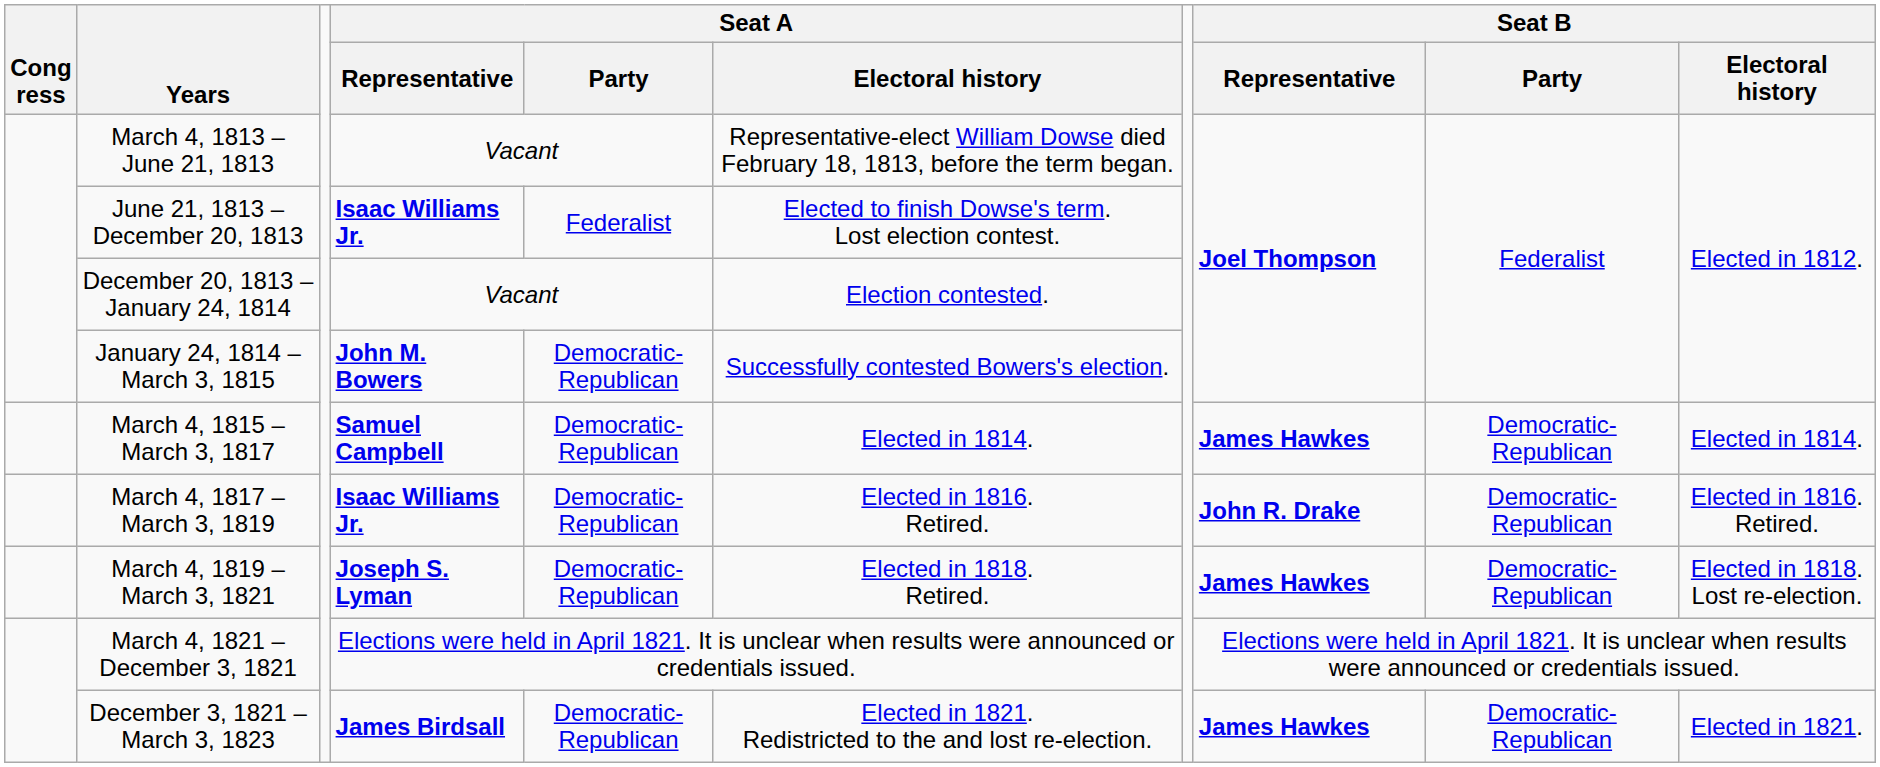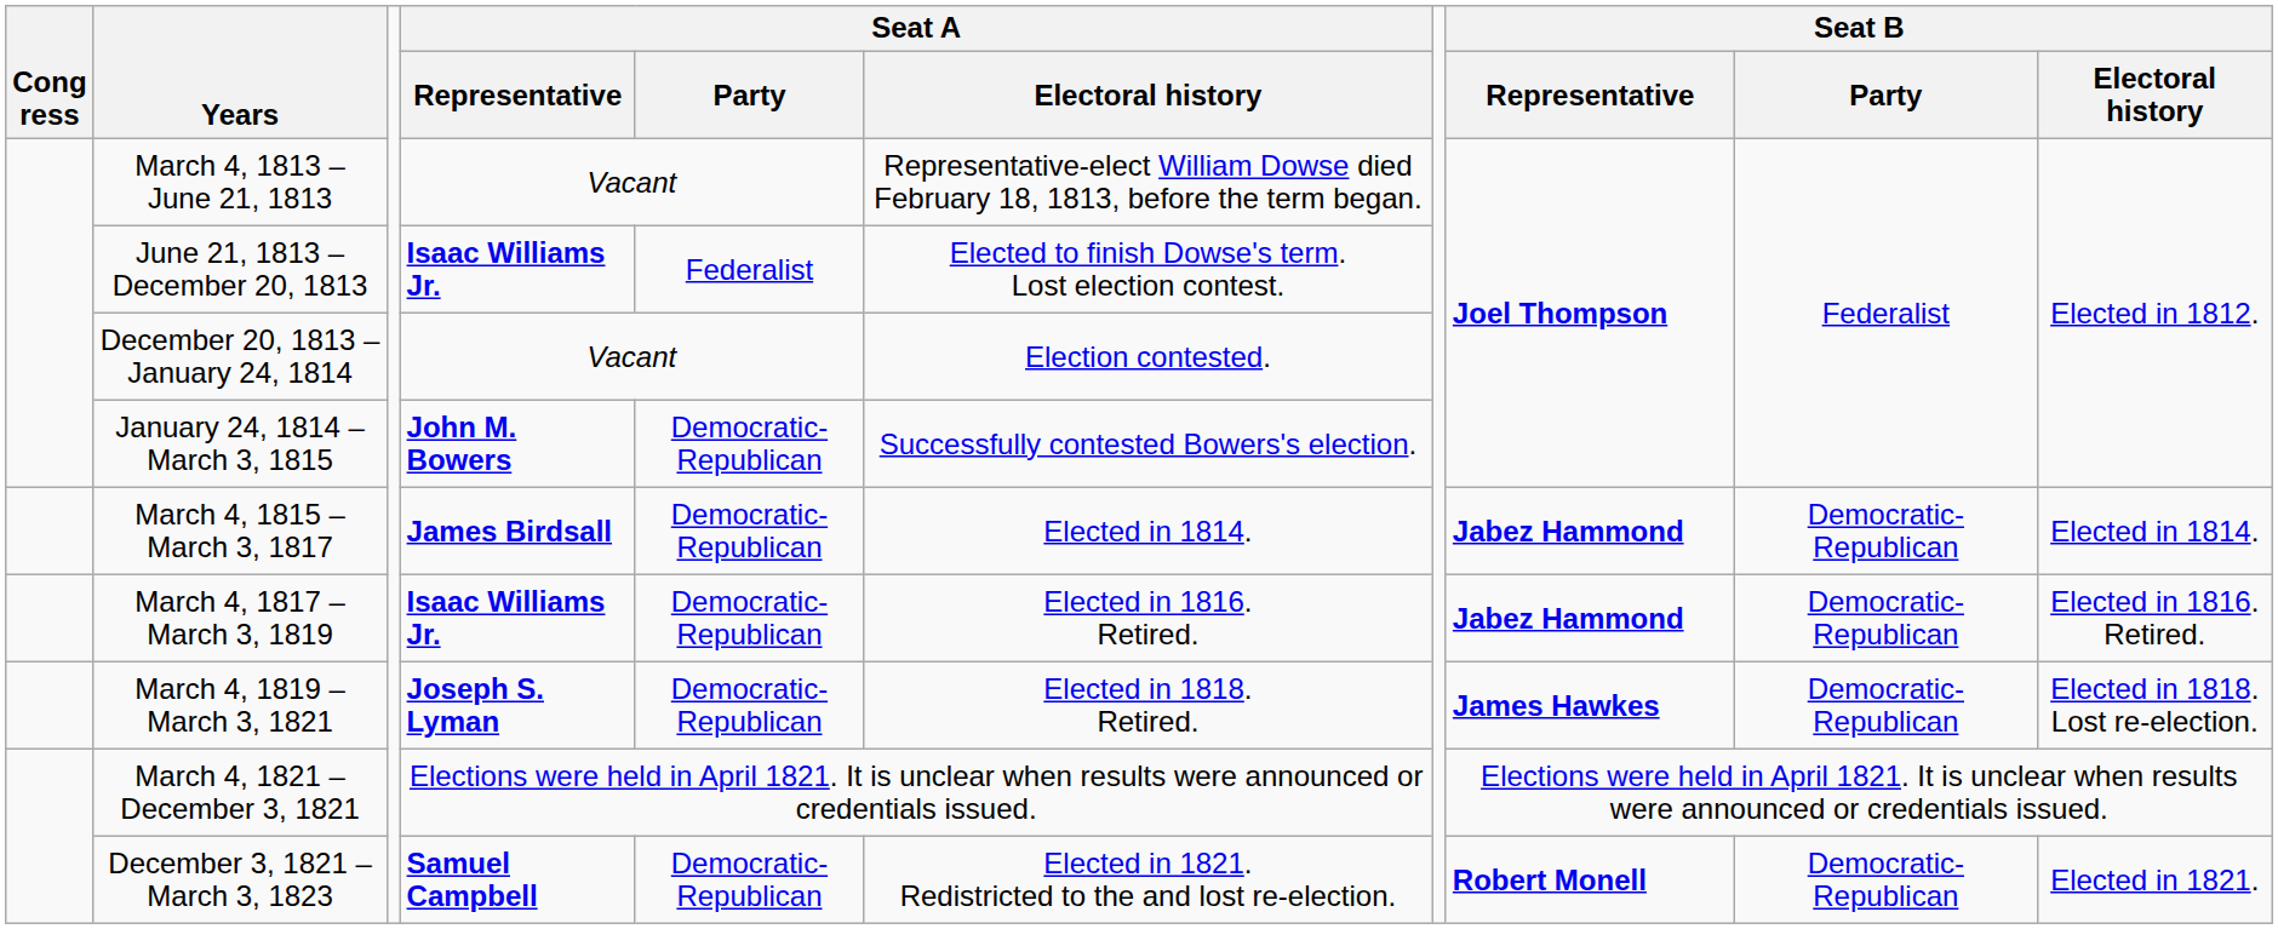March 4, 1815 – March 3, 1817 | Seat A / Representative: Samuel Campbell -> James Birdsall
March 4, 1815 – March 3, 1817 | Seat B / Representative: James Hawkes -> Jabez Hammond
March 4, 1817 – March 3, 1819 | Seat B / Representative: John R. Drake -> Jabez Hammond
December 3, 1821 – March 3, 1823 | Seat A / Representative: James Birdsall -> Samuel Campbell
December 3, 1821 – March 3, 1823 | Seat B / Representative: James Hawkes -> Robert Monell
